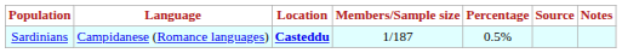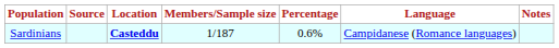columns swapped: Language <-> Source
Sardinians | Percentage: 0.5% -> 0.6%
